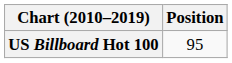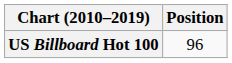US Billboard Hot 100 | Position: 95 -> 96
